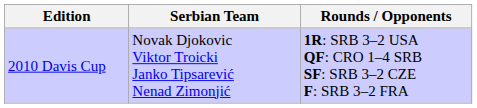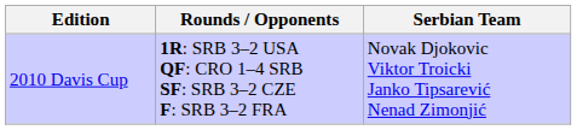columns swapped: Serbian Team <-> Rounds / Opponents
